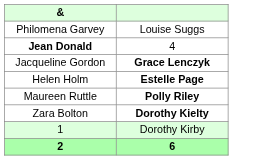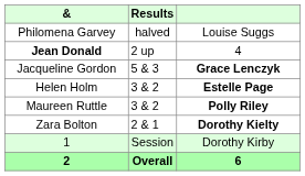+ column: Results | halved | 2 up | 5 & 3 | 3 & 2 | 3 & 2 | 2 & 1 | Session | Overall
